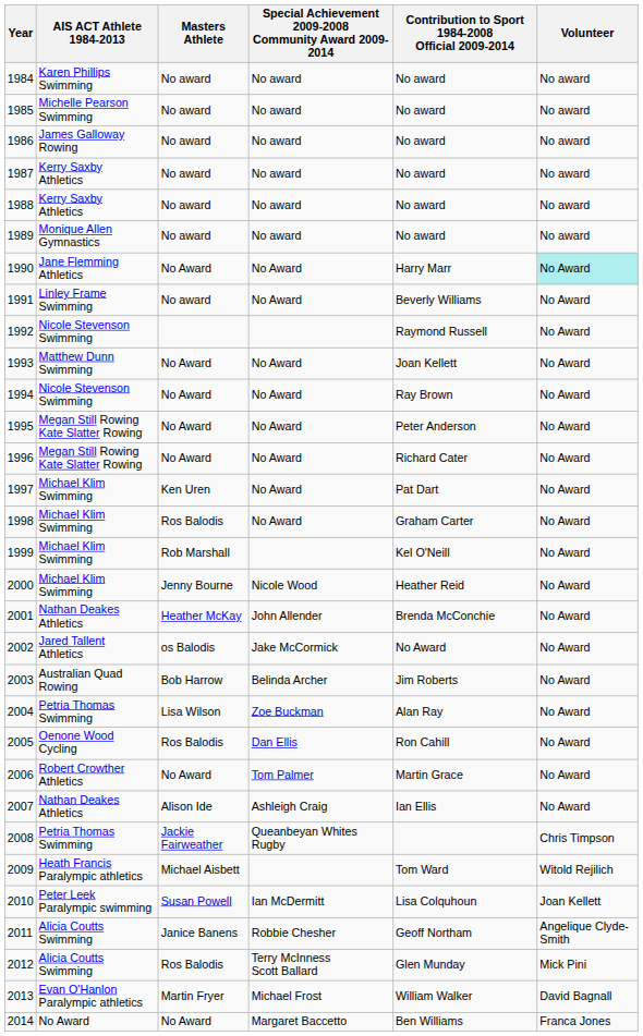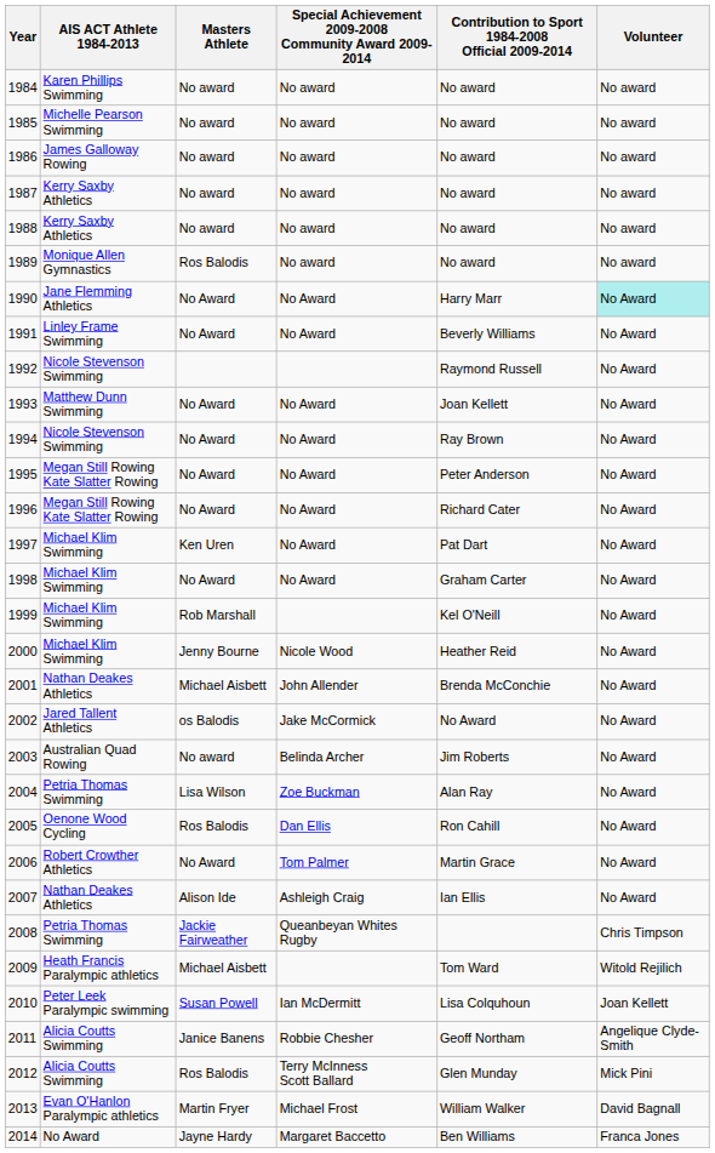1989 | Masters Athlete: No award -> Ros Balodis
1991 | Masters Athlete: No award -> No Award
1998 | Masters Athlete: Ros Balodis -> No Award
2001 | Masters Athlete: Heather McKay -> Michael Aisbett
2003 | Masters Athlete: Bob Harrow -> No award
2014 | Masters Athlete: No Award -> Jayne Hardy
